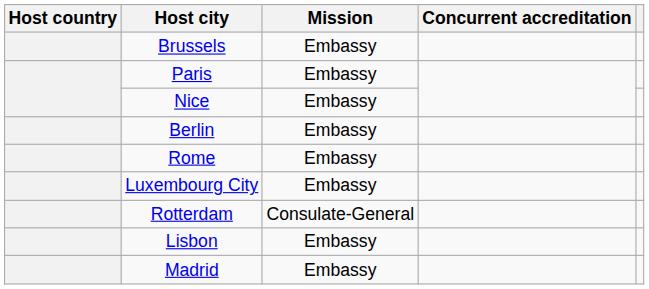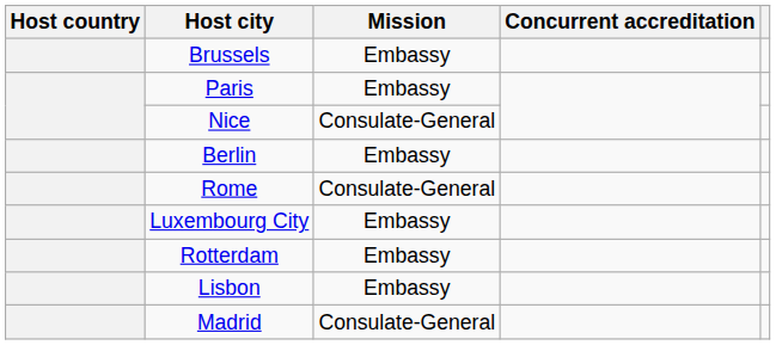Nice | Mission: Embassy -> Consulate-General
Rome | Mission: Embassy -> Consulate-General
Rotterdam | Mission: Consulate-General -> Embassy
Madrid | Mission: Embassy -> Consulate-General
